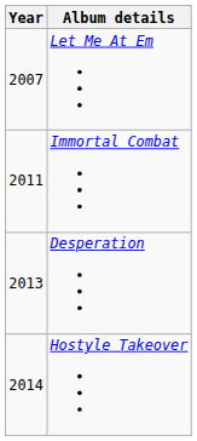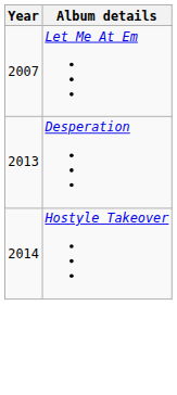- row: 2011 | Immortal Combat
